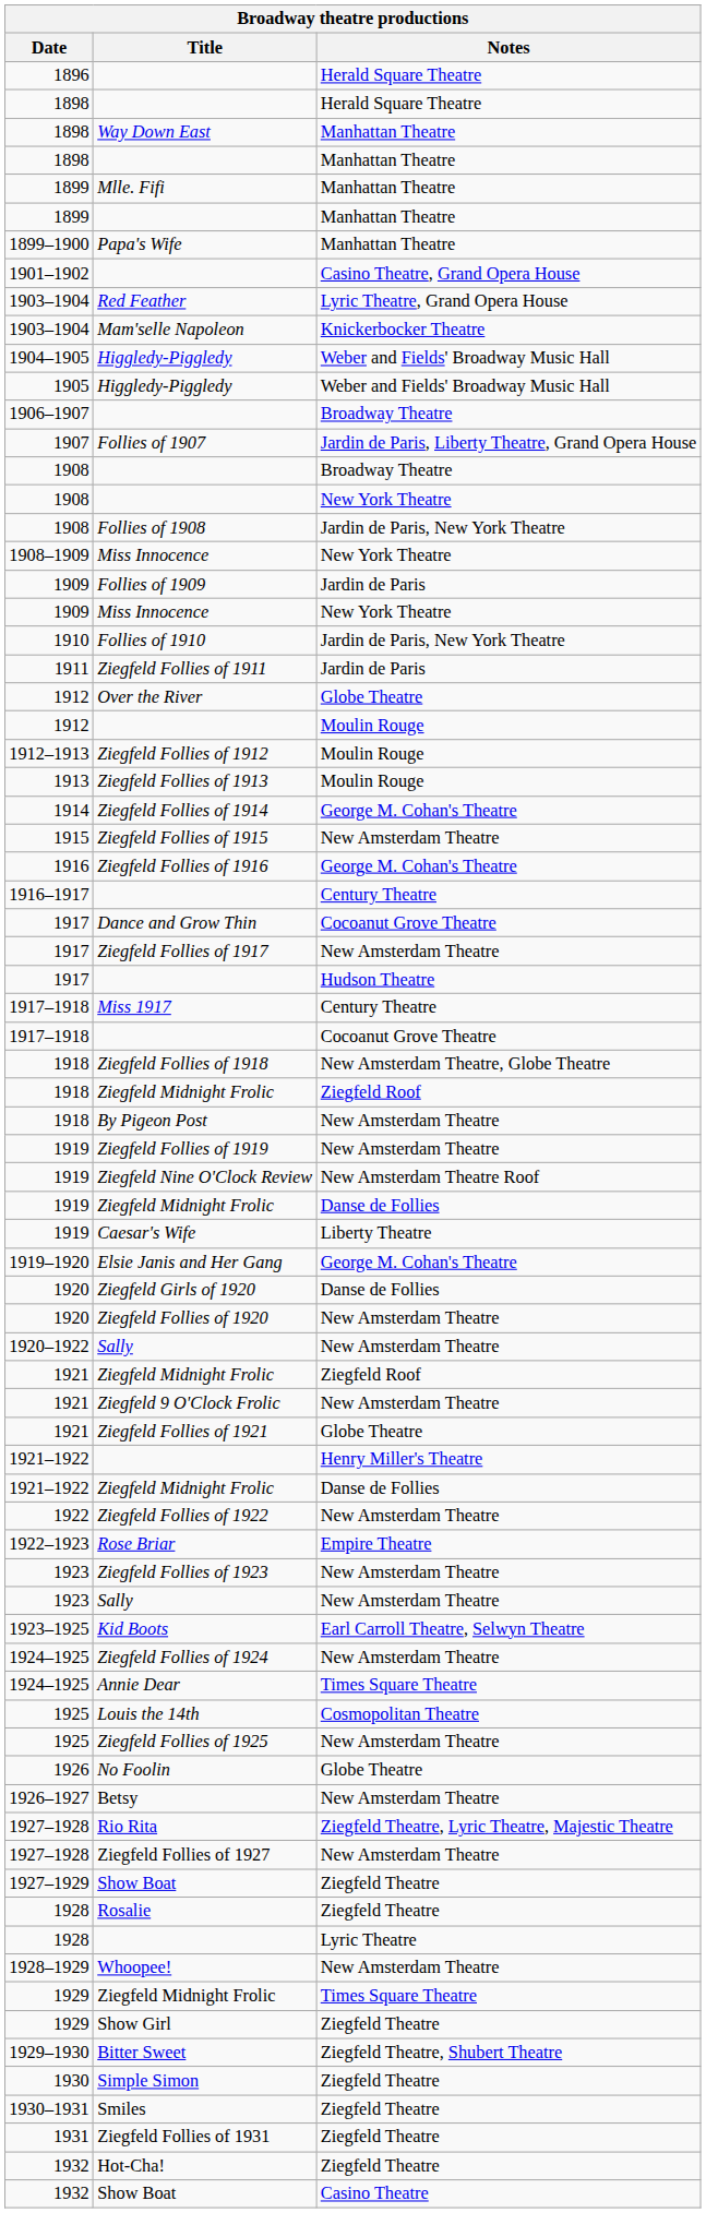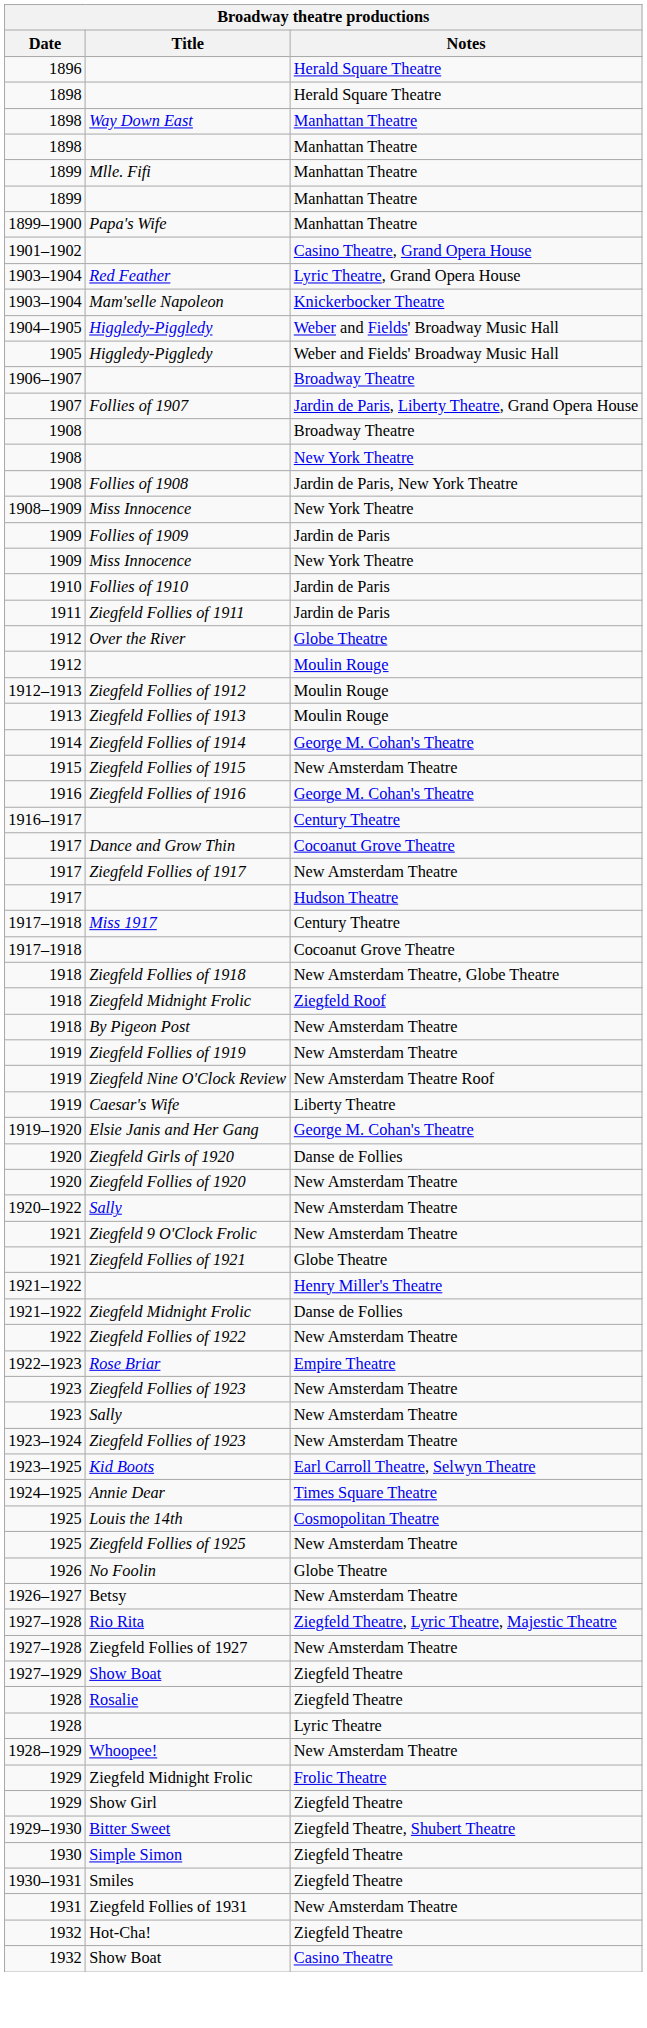Follies of 1910 | Notes: Jardin de Paris, New York Theatre -> Jardin de Paris
- row: 1919 | Ziegfeld Midnight Frolic | Danse de Follies
- row: 1921 | Ziegfeld Midnight Frolic | Ziegfeld Roof
+ row: 1923–1924 | Ziegfeld Follies of 1923 | New Amsterdam Theatre
- row: 1924–1925 | Ziegfeld Follies of 1924 | New Amsterdam Theatre
1929 / Ziegfeld Midnight Frolic | Notes: Times Square Theatre -> Frolic Theatre
Ziegfeld Follies of 1931 | Notes: Ziegfeld Theatre -> New Amsterdam Theatre
